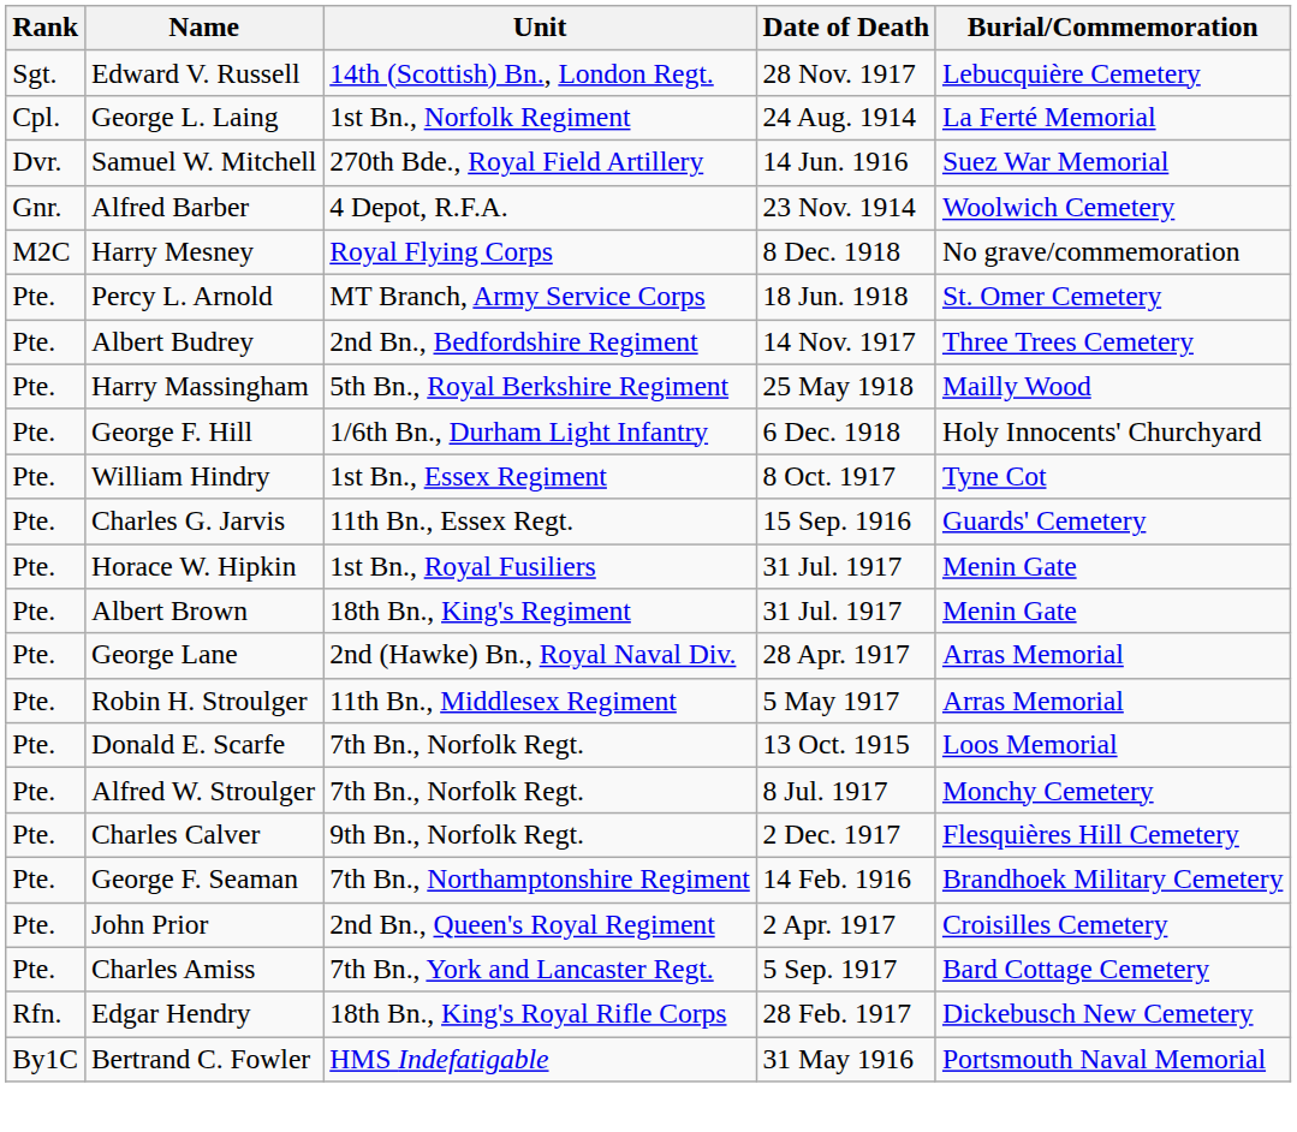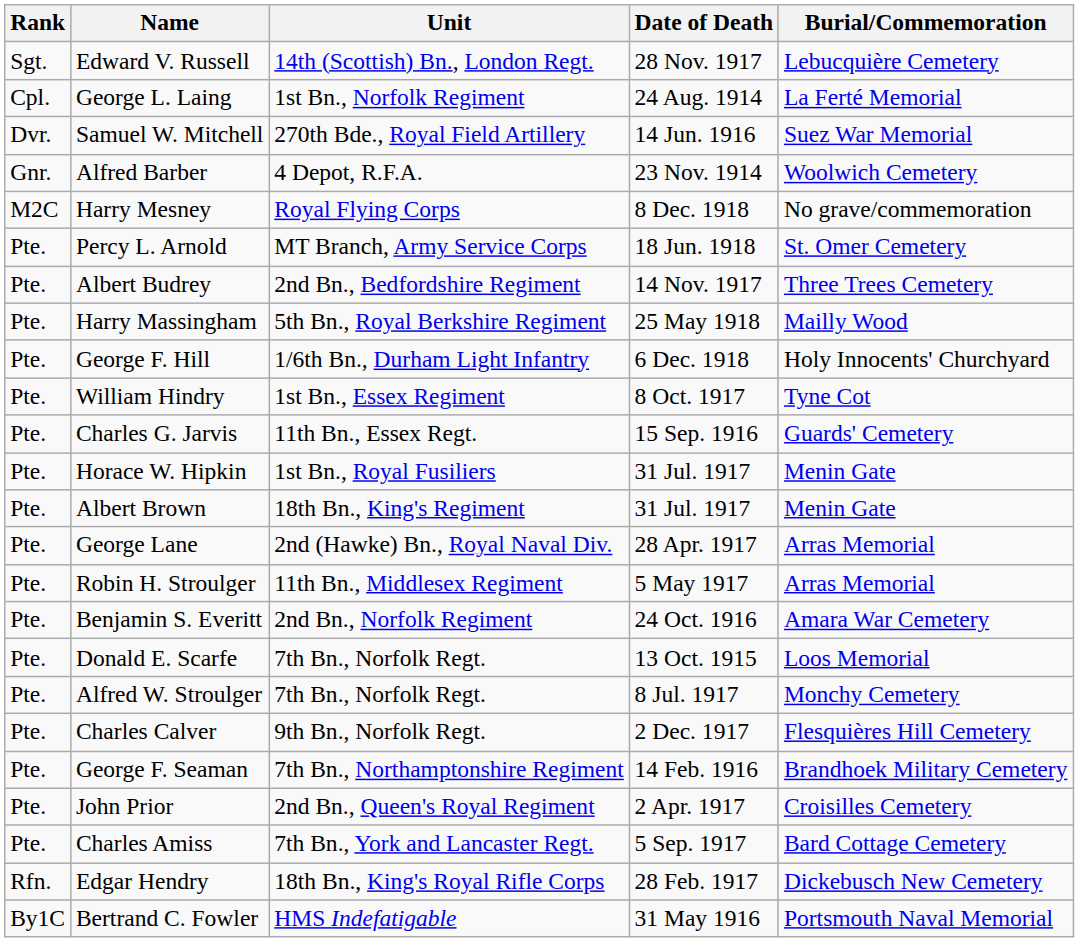+ row: Pte. | Benjamin S. Everitt | 2nd Bn., Norfolk Regiment | 24 Oct. 1916 | Amara War Cemetery
